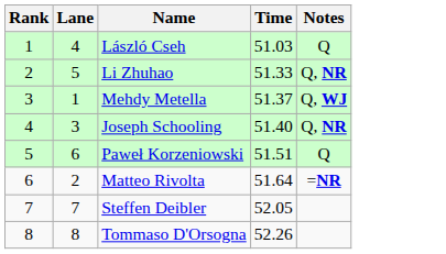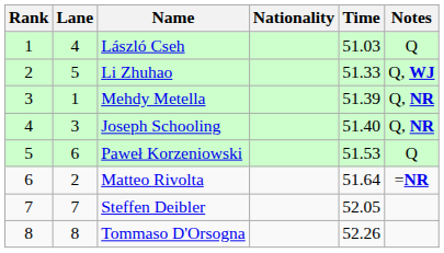+ column: Nationality
Li Zhuhao | Notes: Q, NR -> Q, WJ
Mehdy Metella | Time: 51.37 -> 51.39
Mehdy Metella | Notes: Q, WJ -> Q, NR
Paweł Korzeniowski | Time: 51.51 -> 51.53
